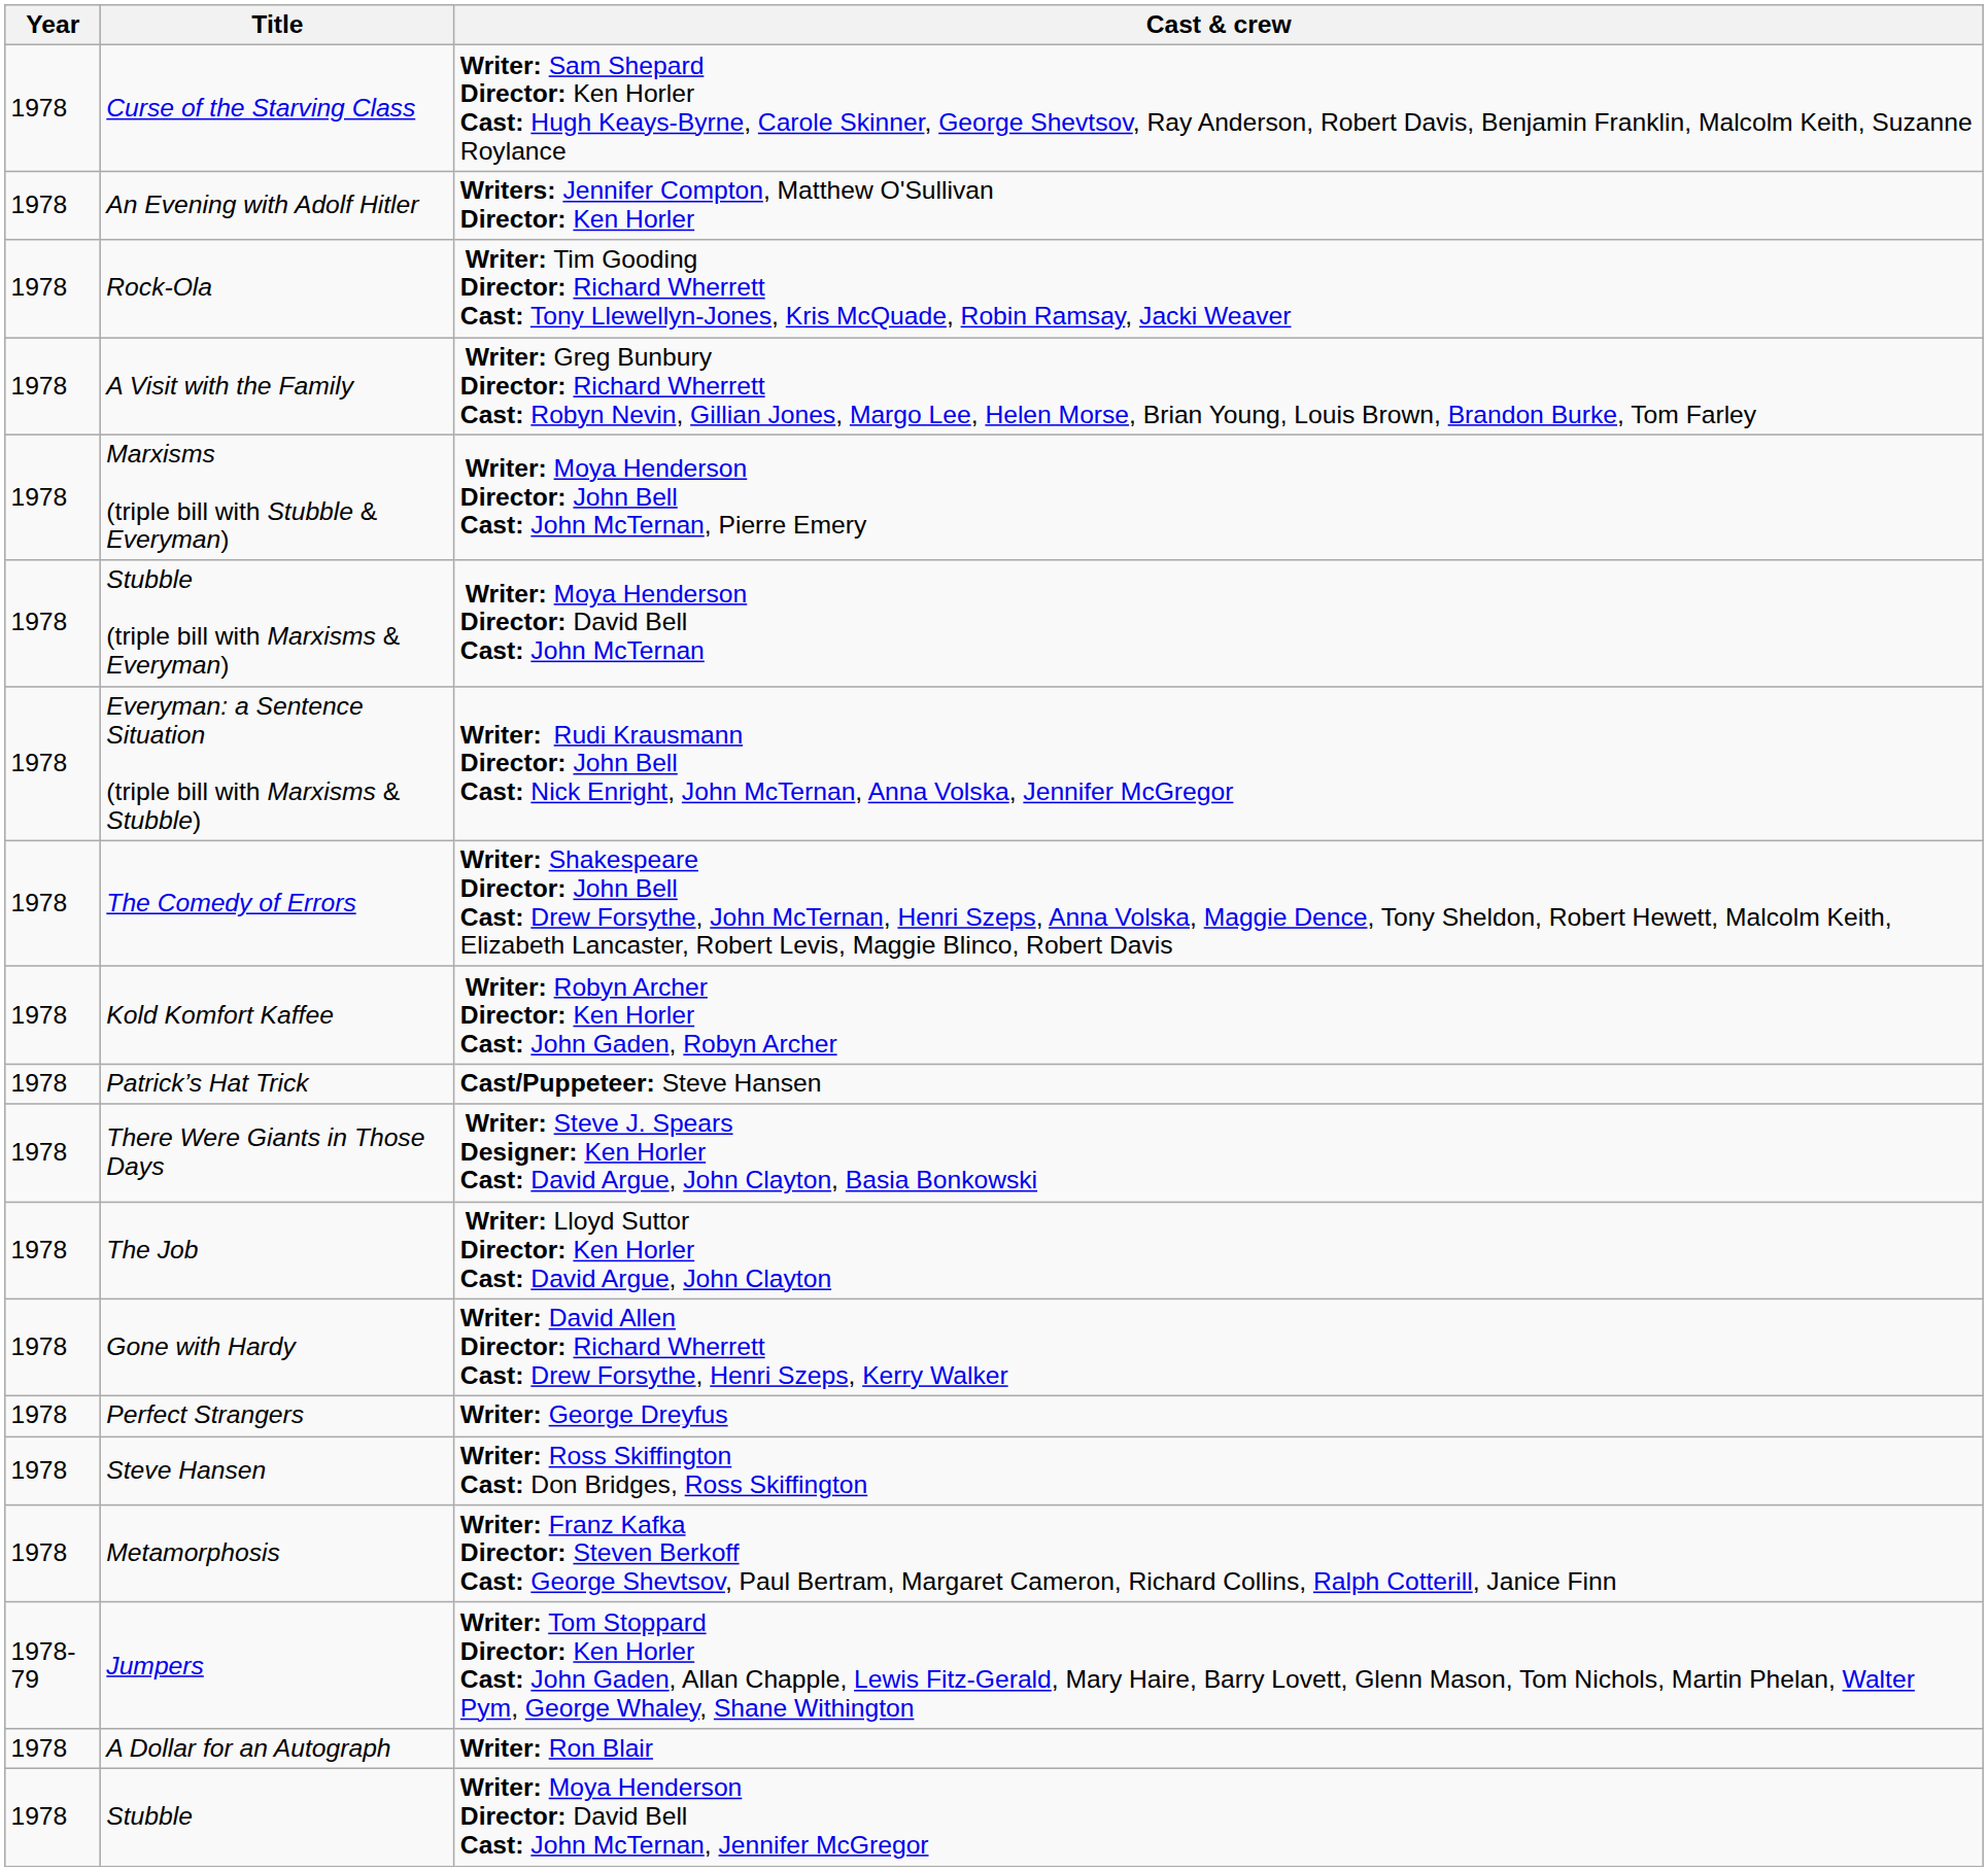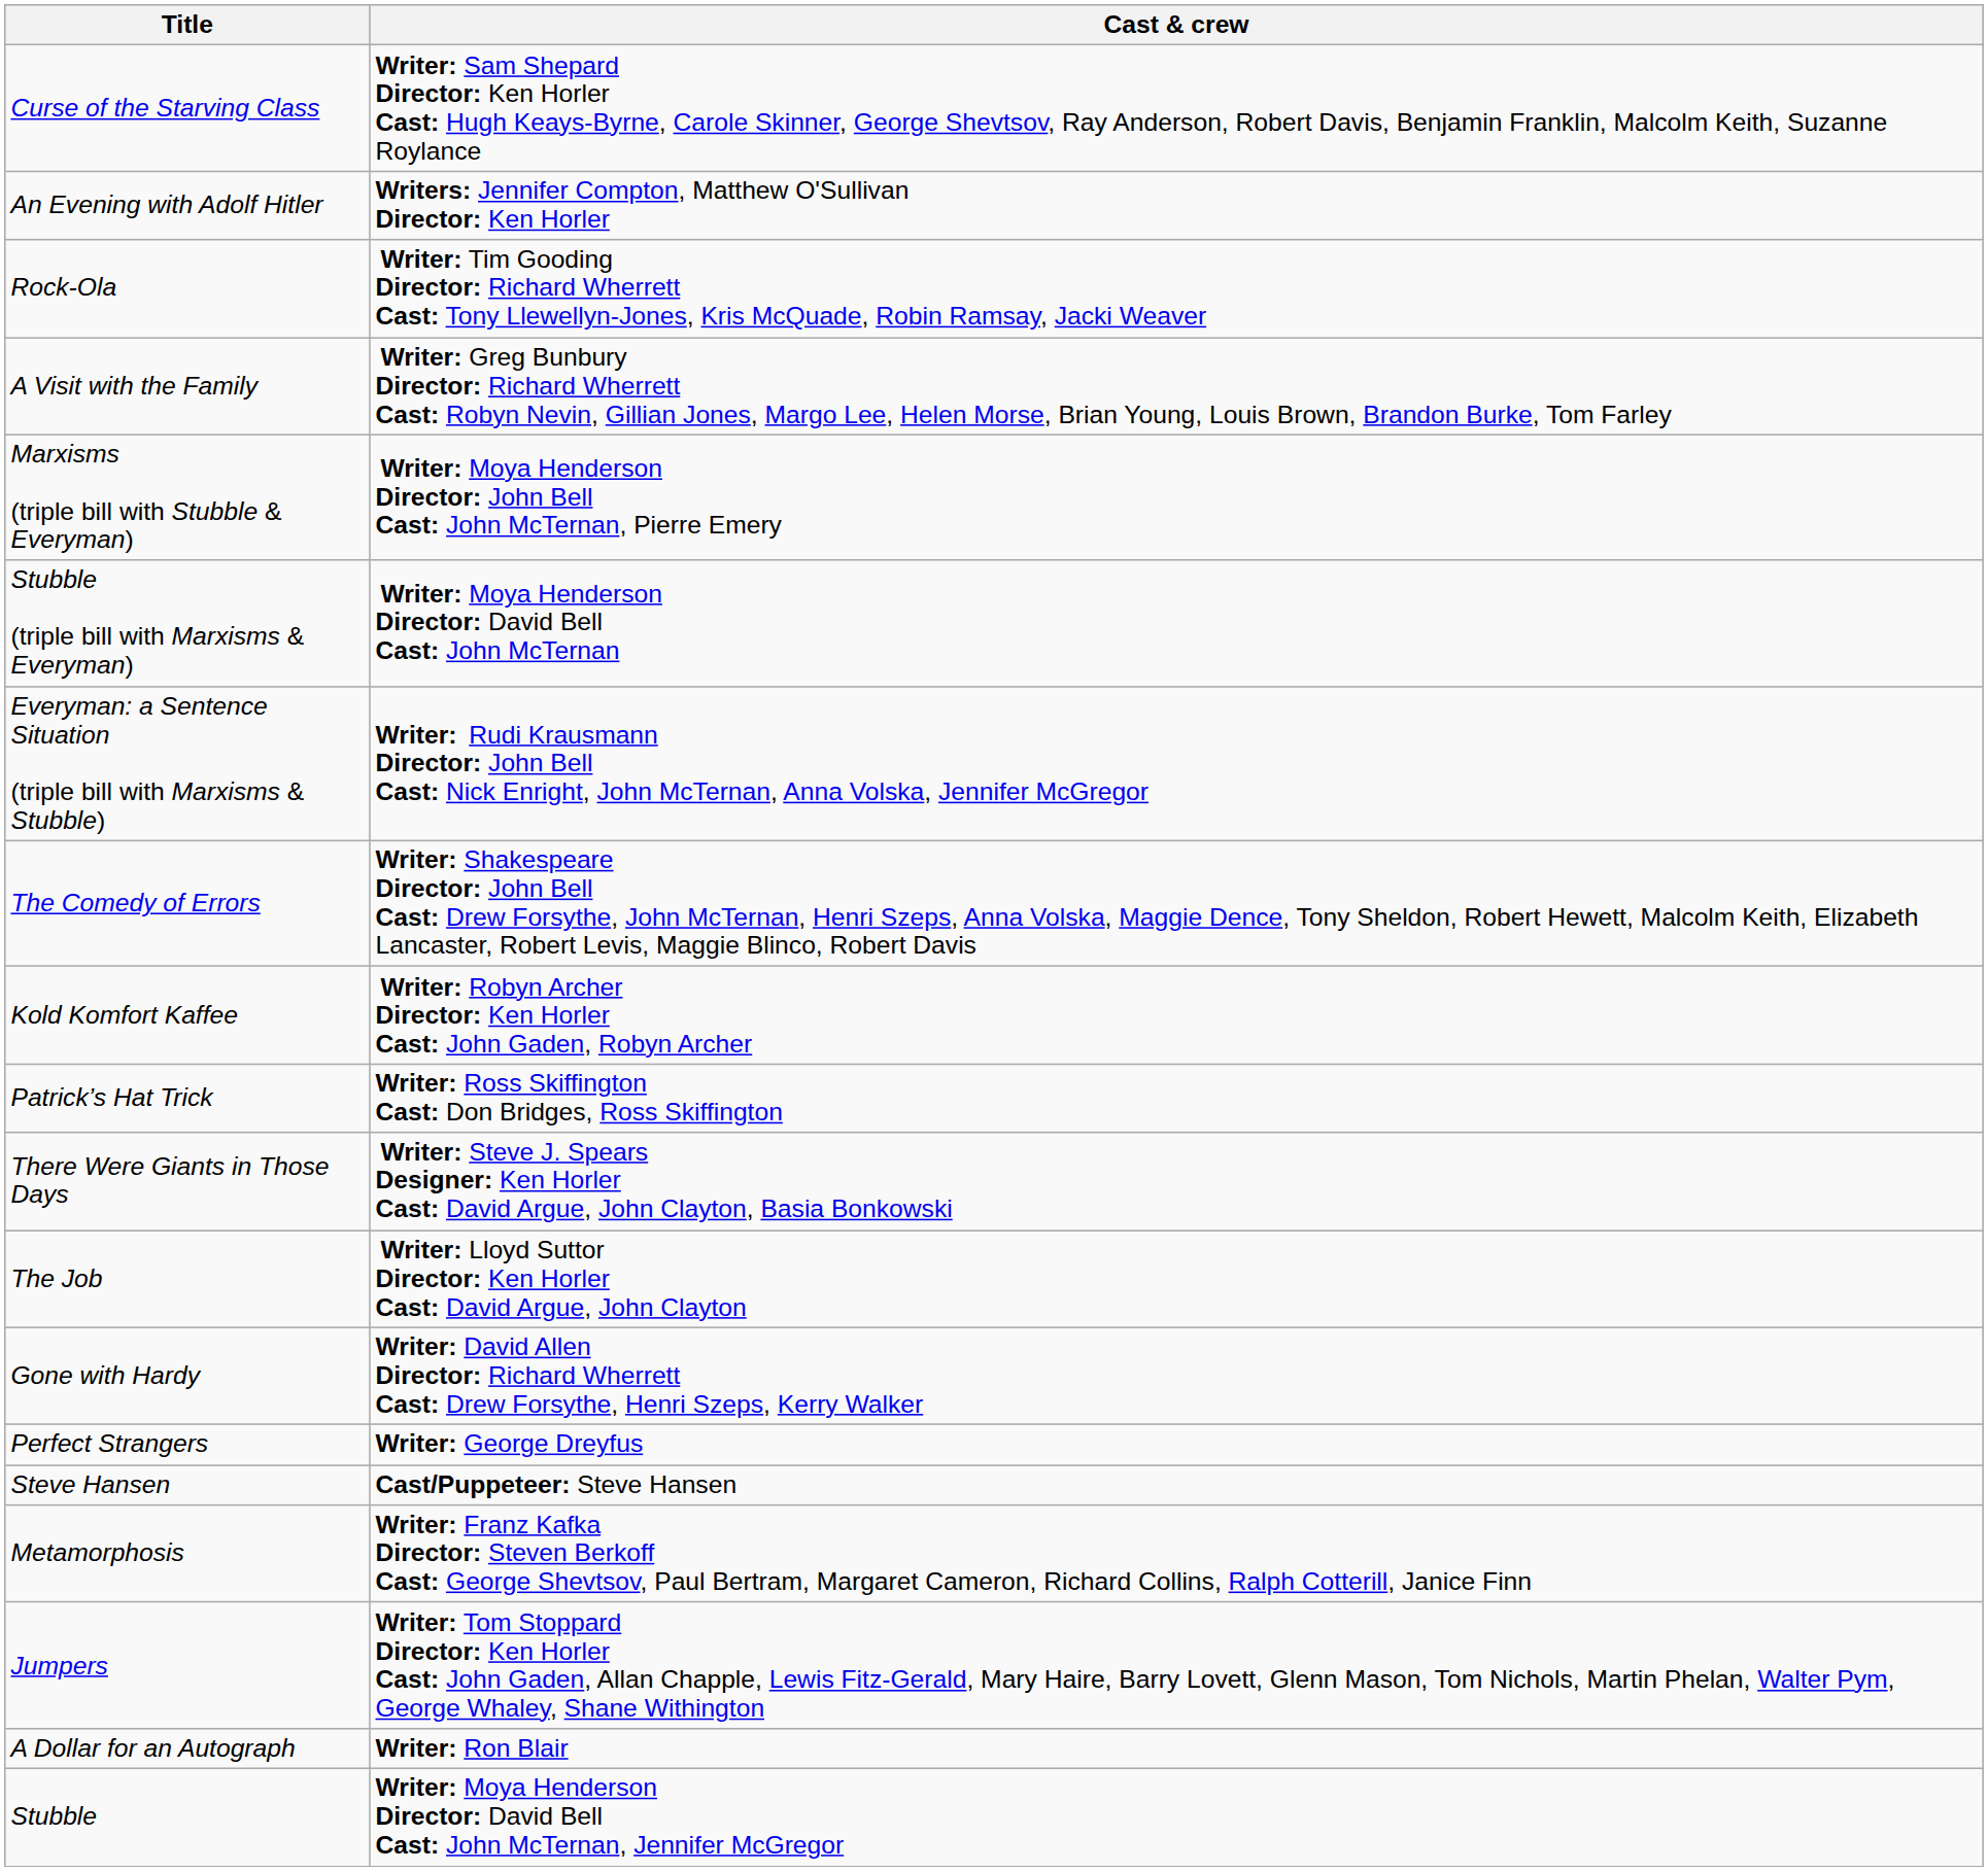- column: Year | 1978 | 1978 | 1978 | 1978 | 1978 | 1978 | 1978 | 1978 | 1978 | 1978 | 1978 | 1978 | 1978 | 1978 | 1978 | 1978 | 1978-79 | 1978 | 1978
Patrick’s Hat Trick | Cast & crew: Cast/Puppeteer: Steve Hansen -> Writer: Ross Skiffington Cast: Don Bridges, Ross Skiffington
Steve Hansen | Cast & crew: Writer: Ross Skiffington Cast: Don Bridges, Ross Skiffington -> Cast/Puppeteer: Steve Hansen
